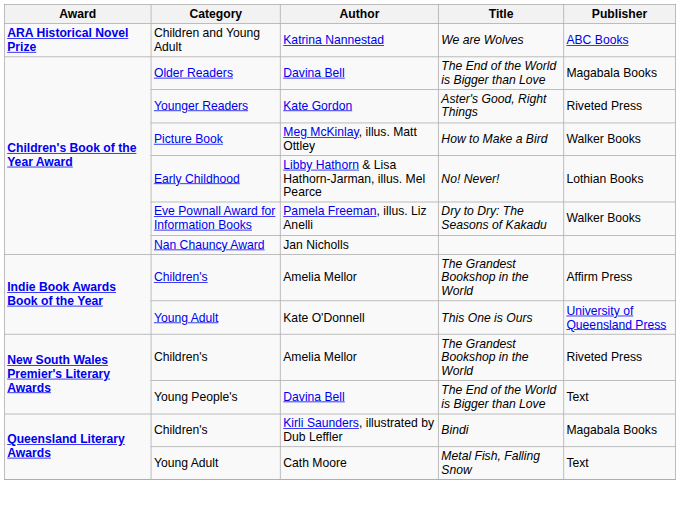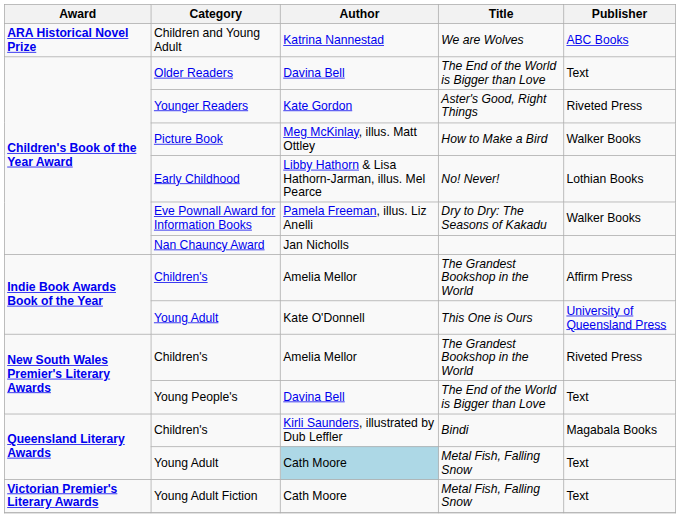Older Readers | Publisher: Magabala Books -> Text
Queensland Literary Awards / Young Adult | Author: no background -> lightblue background
+ row: Victorian Premier's Literary Awards | Young Adult Fiction | Cath Moore | Metal Fish, Falling Snow | Text
